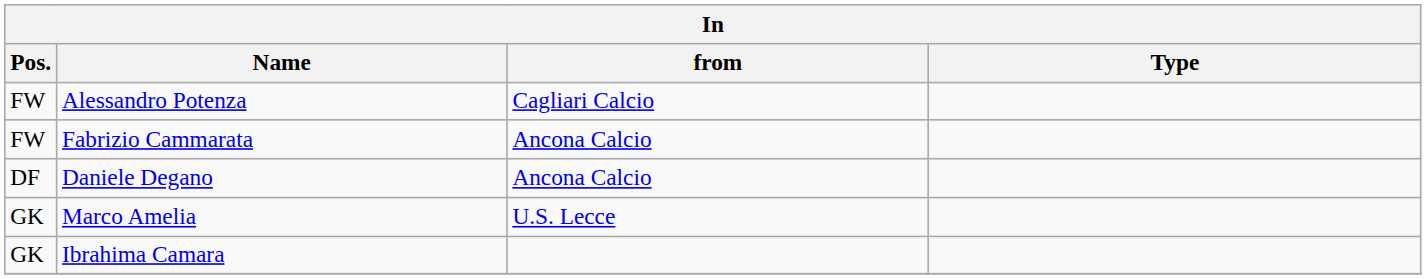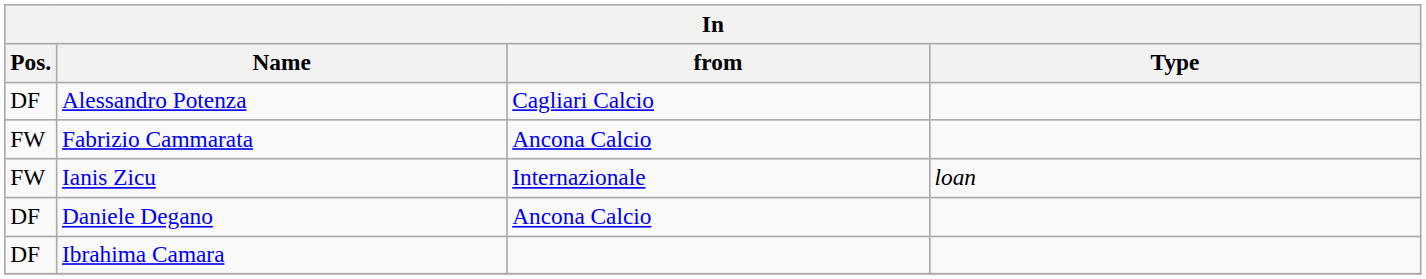Alessandro Potenza | Pos.: FW -> DF
+ row: FW | Ianis Zicu | Internazionale | loan
- row: GK | Marco Amelia | U.S. Lecce
Ibrahima Camara | Pos.: GK -> DF
